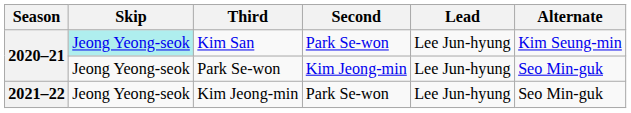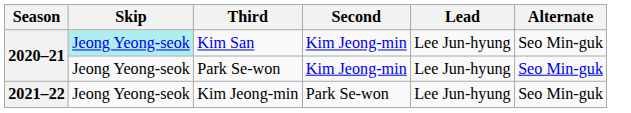Kim San | Second: Park Se-won -> Kim Jeong-min
Kim San | Alternate: Kim Seung-min -> Seo Min-guk
